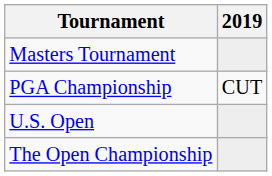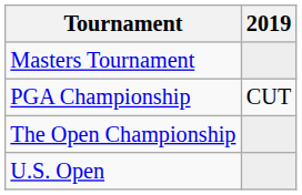rows swapped: U.S. Open <-> The Open Championship
